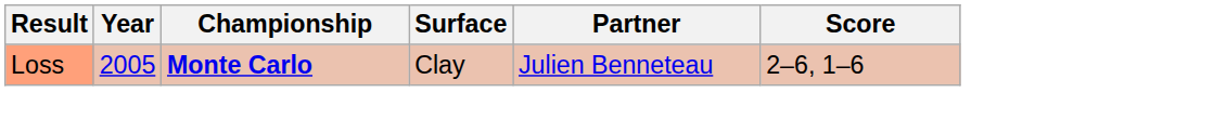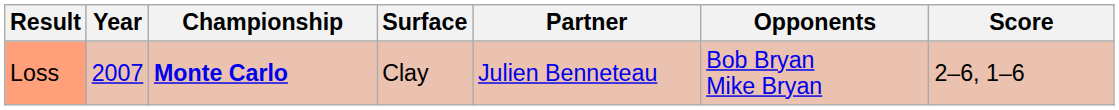+ column: Opponents | Bob Bryan Mike Bryan
Loss | Year: 2005 -> 2007
